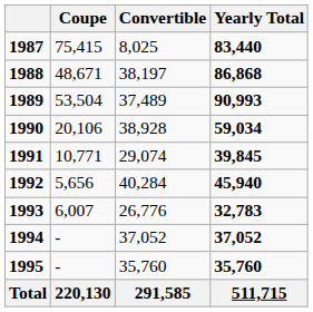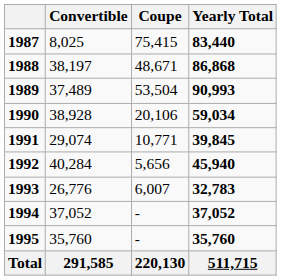columns swapped: Coupe <-> Convertible
